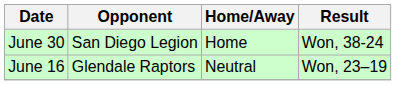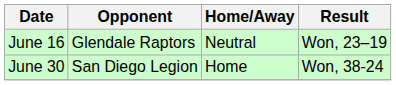rows swapped: June 30 <-> June 16
